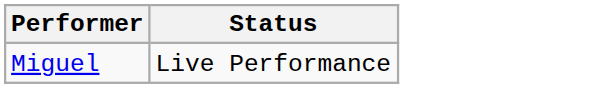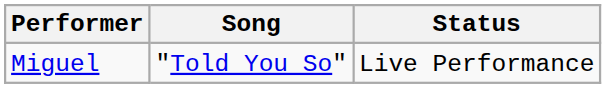+ column: Song | "Told You So"
